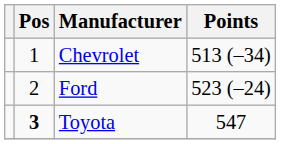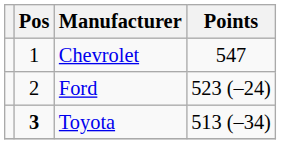Chevrolet | Points: 513 (–34) -> 547
Toyota | Points: 547 -> 513 (–34)
